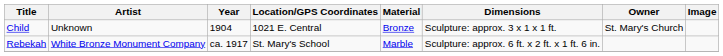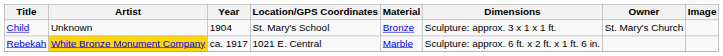Child | Location/GPS Coordinates: 1021 E. Central -> St. Mary's School
Rebekah | Artist: no background -> gold background
Rebekah | Location/GPS Coordinates: St. Mary's School -> 1021 E. Central
